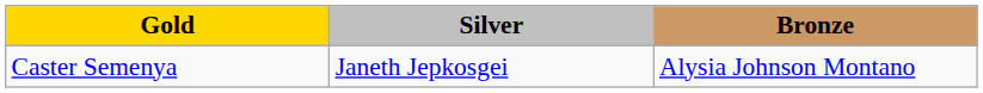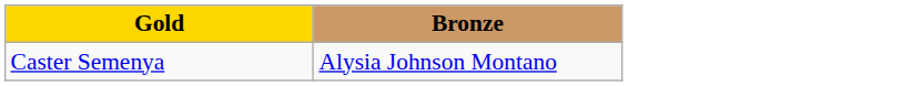- column: Silver | Janeth Jepkosgei
